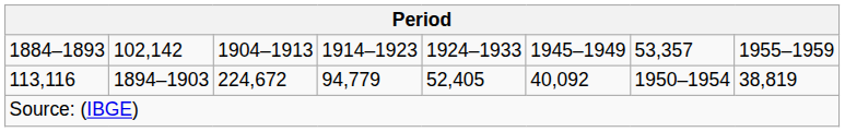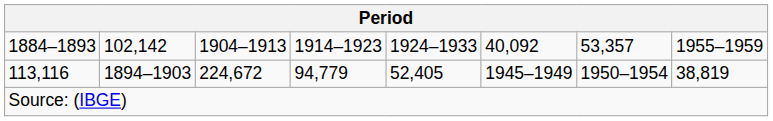1884–1893 | column 6: 1945–1949 -> 40,092
113,116 | column 6: 40,092 -> 1945–1949
